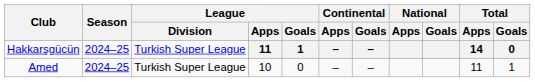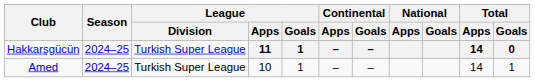Amed | League / Goals: 0 -> 1
Amed | Total / Apps: 11 -> 14
